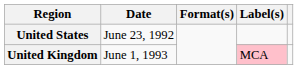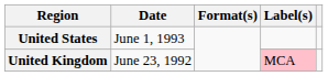United States | Date: June 23, 1992 -> June 1, 1993
United Kingdom | Date: June 1, 1993 -> June 23, 1992
